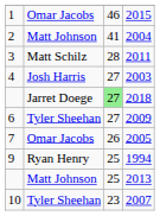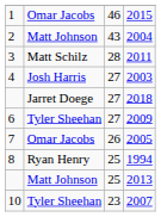2004 | column 3: 41 -> 43
2018 | column 3: lightgreen background -> no background
1994 | column 1: 9 -> 8
